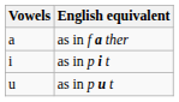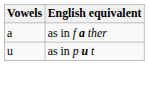- row: i | as in p i t
